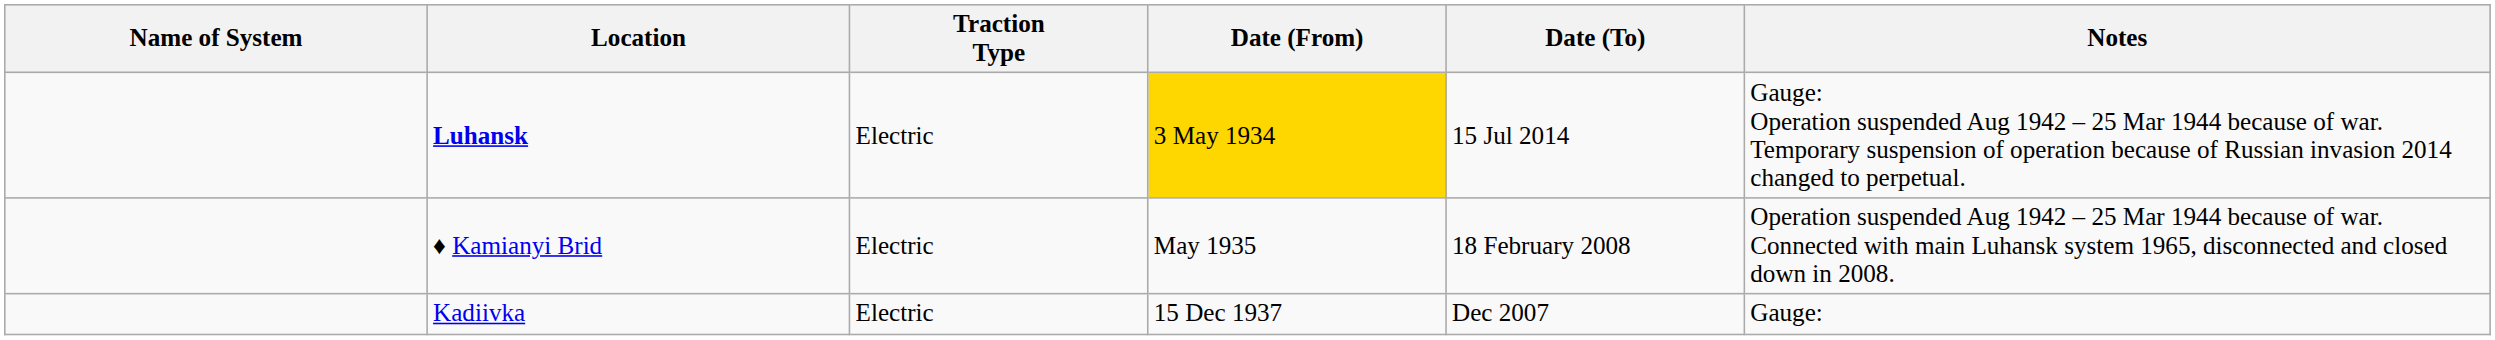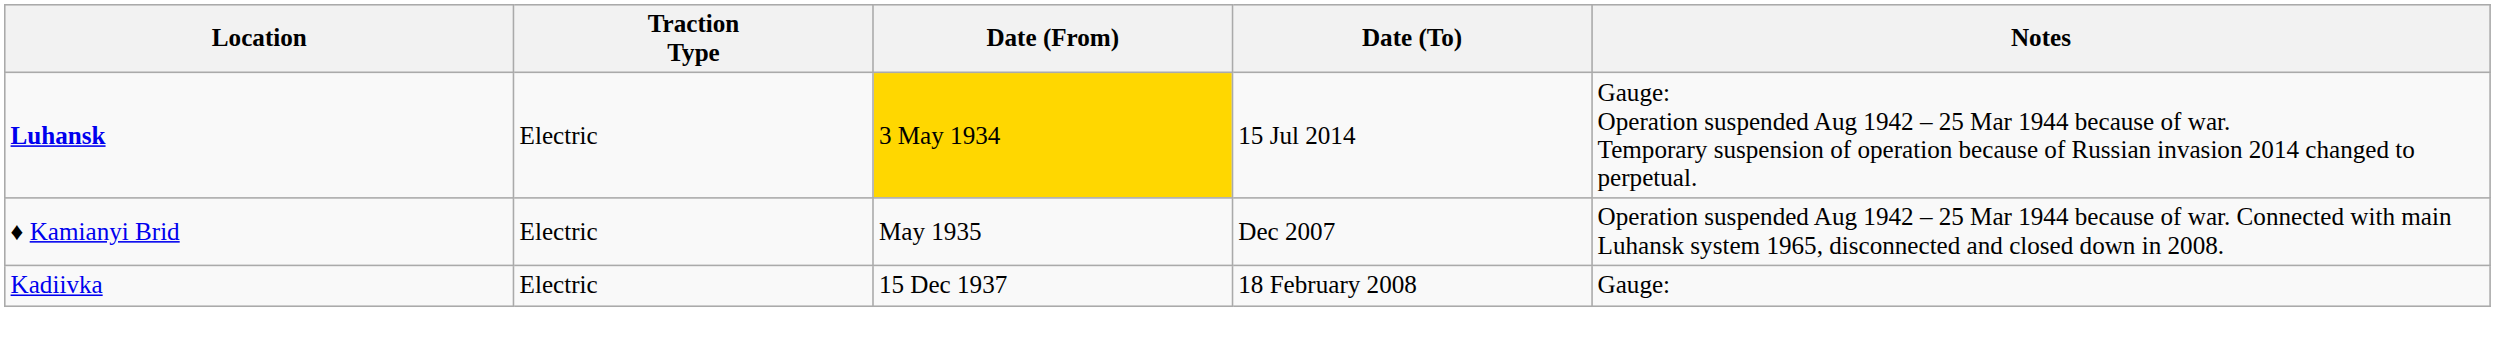- column: Name of System
♦ Kamianyi Brid | Date (To): 18 February 2008 -> Dec 2007
Kadiivka | Date (To): Dec 2007 -> 18 February 2008
